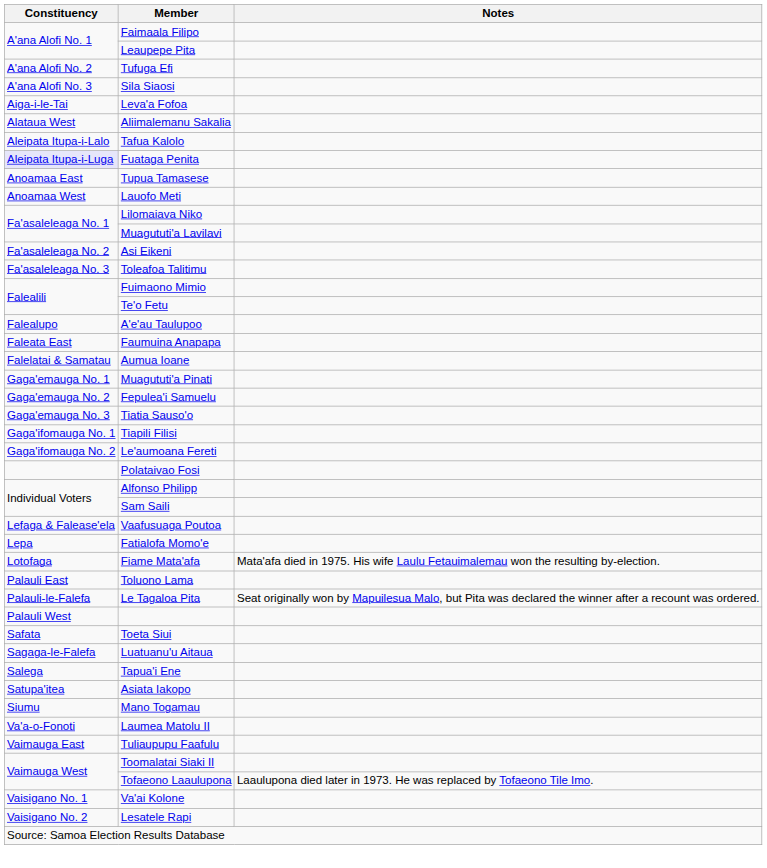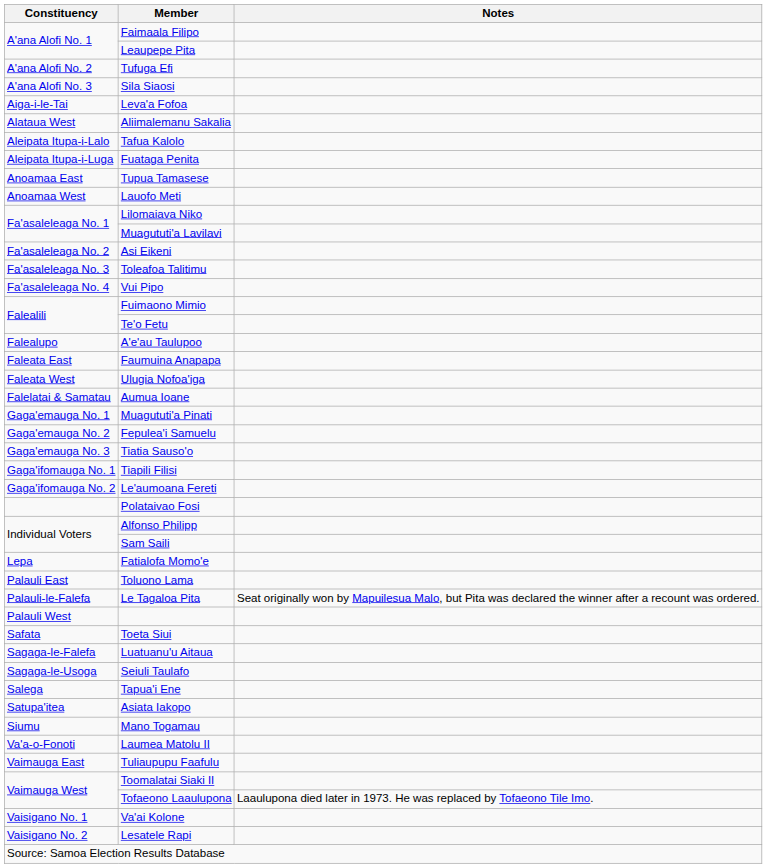Fuataga Penita | Constituency: lavender background -> no background
+ row: Fa'asaleleaga No. 4 | Vui Pipo
+ row: Faleata West | Ulugia Nofoa'iga
- row: Lefaga & Falease'ela | Vaafusuaga Poutoa
- row: Lotofaga | Fiame Mata'afa | Mata'afa died in 1975. His wife Laulu Fetauimalemau won the resulting by-election.
+ row: Sagaga-le-Usoga | Seiuli Taulafo
